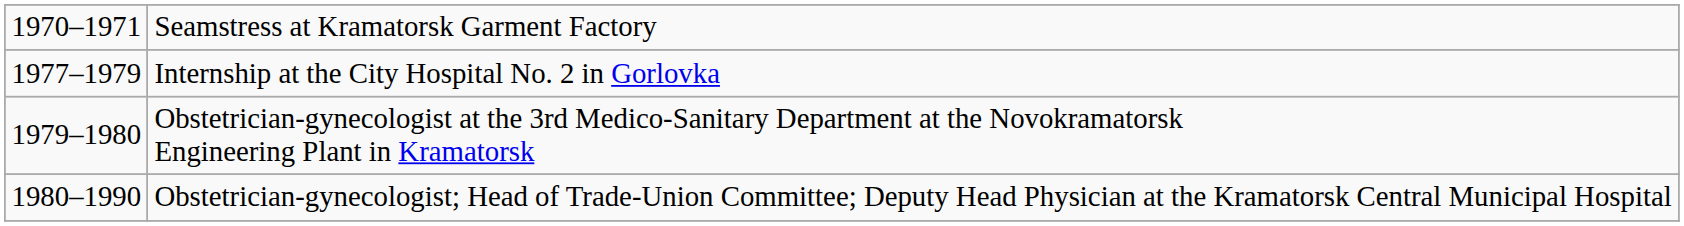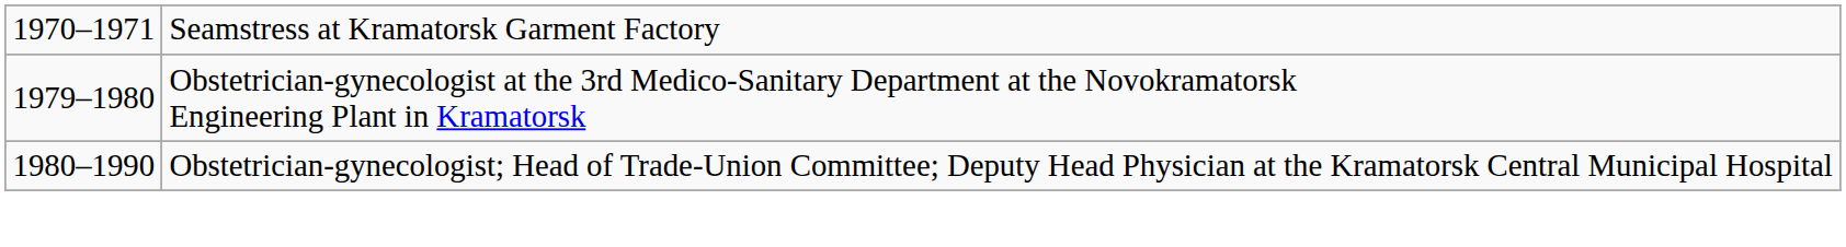- row: 1977–1979 | Internship at the City Hospital No. 2 in Gorlovka
